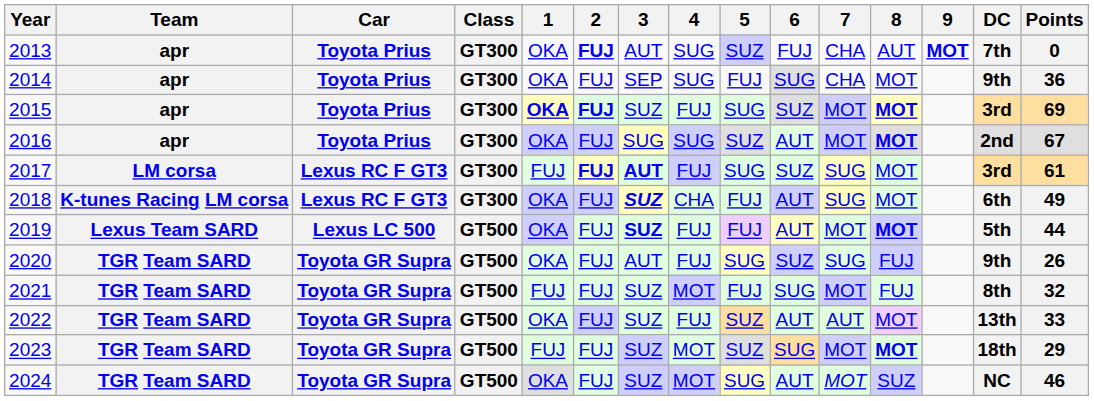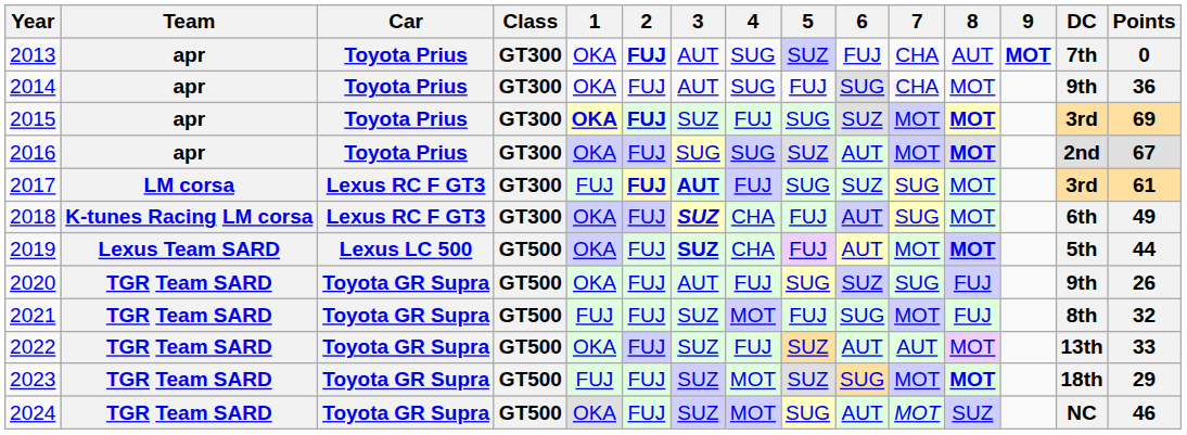2014 | 3: SEP -> AUT
2019 | 4: FUJ -> CHA
